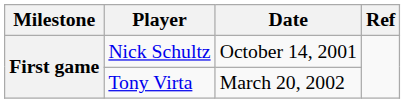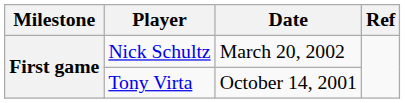Nick Schultz | Date: October 14, 2001 -> March 20, 2002
Tony Virta | Date: March 20, 2002 -> October 14, 2001
